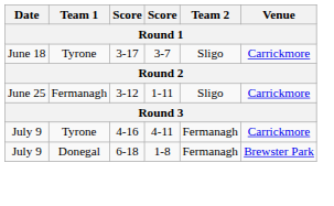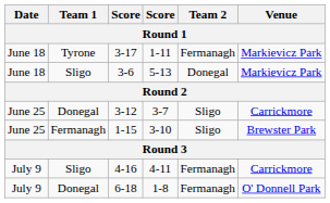3-17 | column 4: 3-7 -> 1-11
3-17 | Team 2: Sligo -> Fermanagh
3-17 | Venue: Carrickmore -> Markievicz Park
+ row: June 18 | Sligo | 3-6 | 5-13 | Donegal | Markievicz Park
3-12 | Team 1: Fermanagh -> Donegal
3-12 | column 4: 1-11 -> 3-7
+ row: June 25 | Fermanagh | 1-15 | 3-10 | Sligo | Brewster Park
4-16 | Team 1: Tyrone -> Sligo
6-18 | Venue: Brewster Park -> O' Donnell Park
